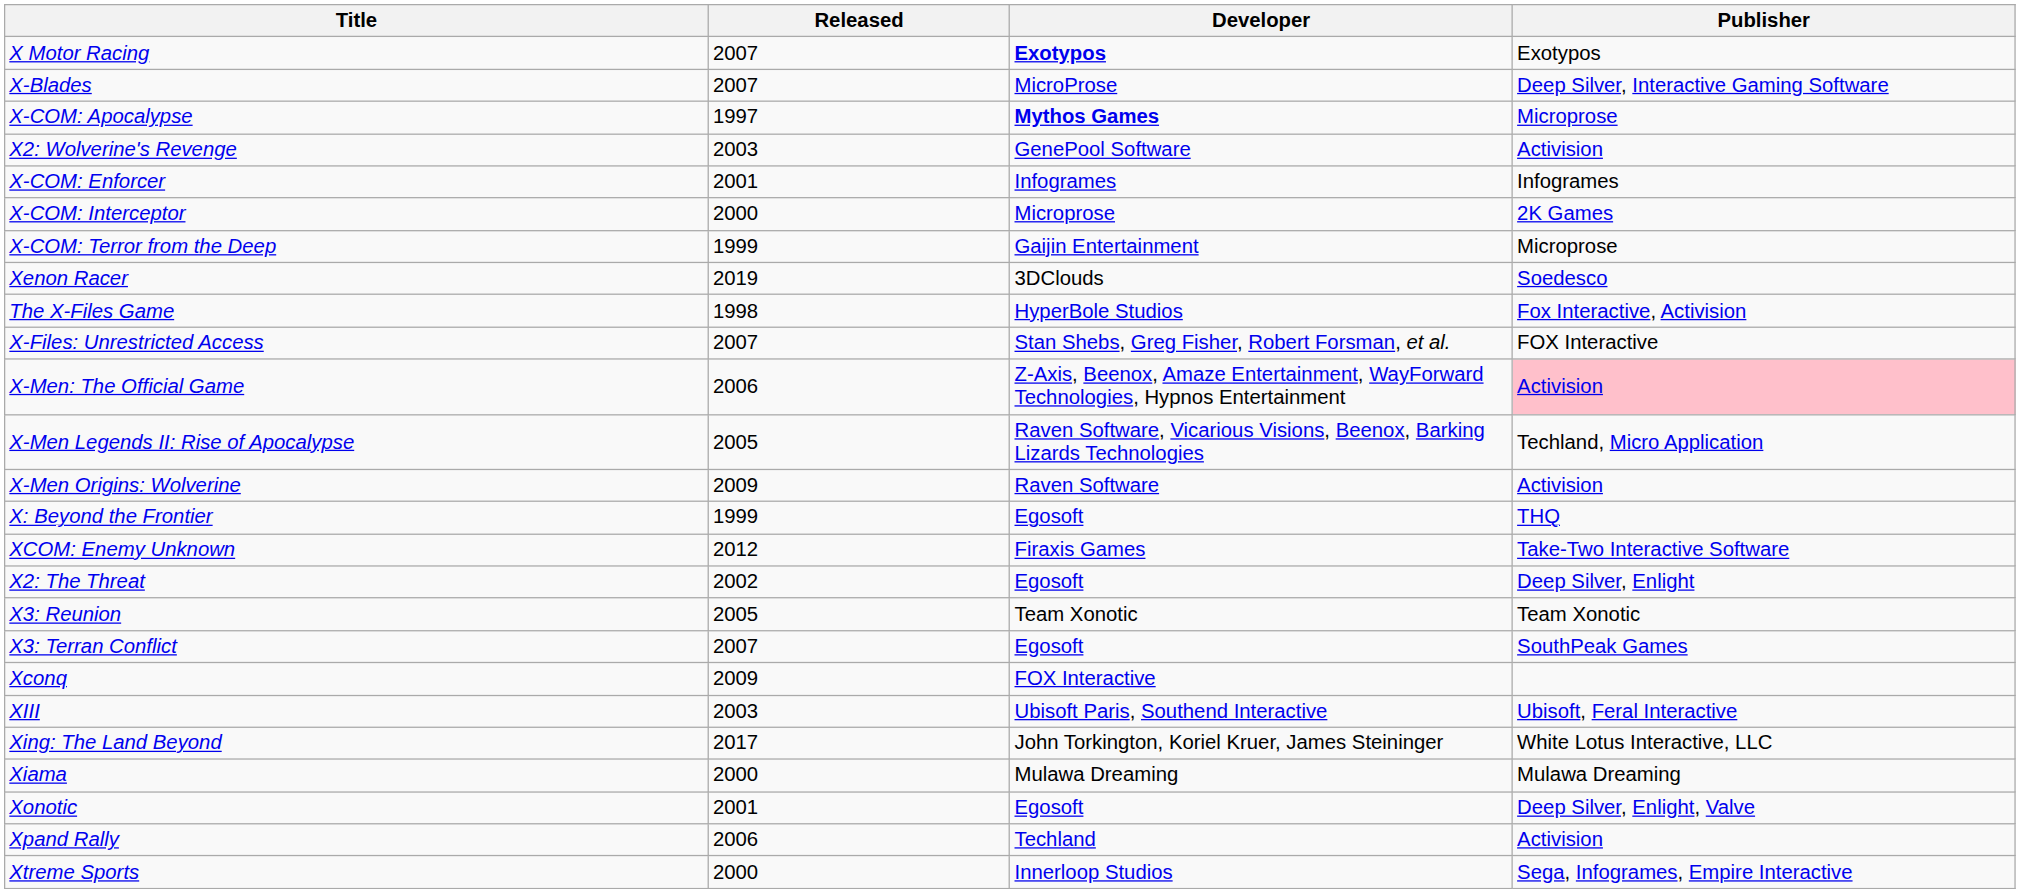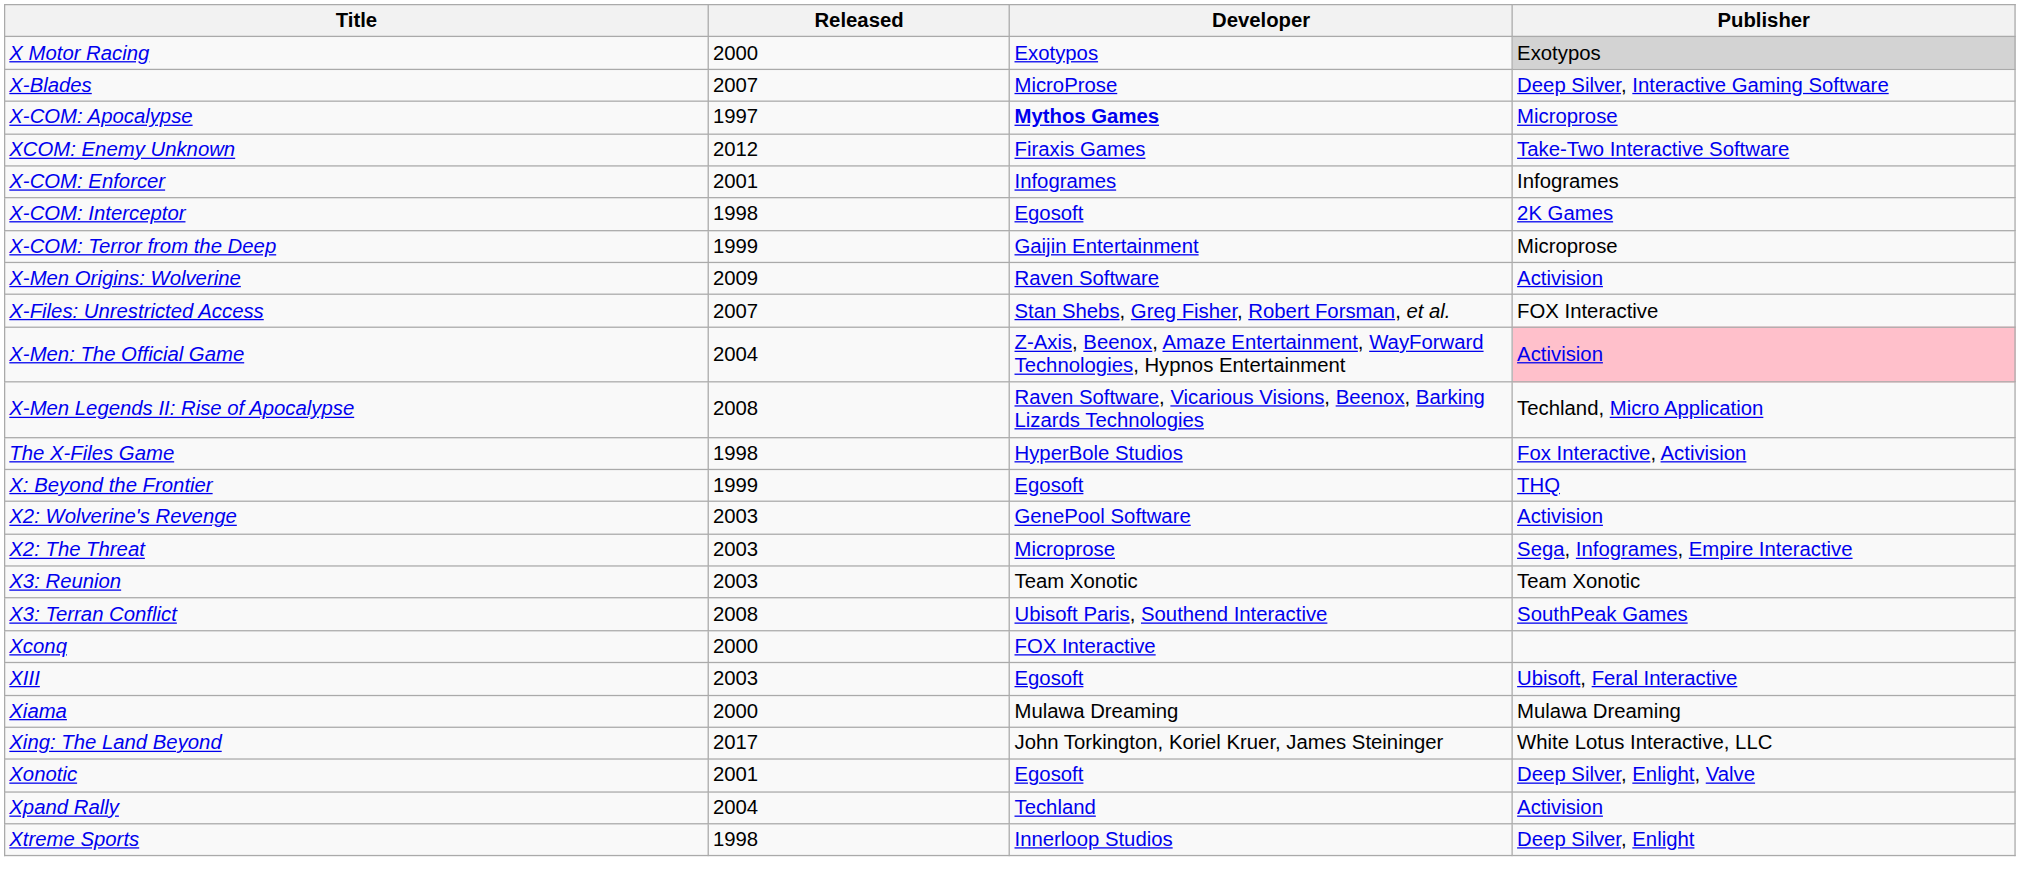X Motor Racing | Released: 2007 -> 2000
X Motor Racing | Developer: bold -> normal
X Motor Racing | Publisher: no background -> lightgrey background
rows swapped: XCOM: Enemy Unknown <-> X2: Wolverine's Revenge
X-COM: Interceptor | Released: 2000 -> 1998
X-COM: Interceptor | Developer: Microprose -> Egosoft
- row: Xenon Racer | 2019 | 3DClouds | Soedesco
rows swapped: The X-Files Game <-> X-Men Origins: Wolverine
X-Men: The Official Game | Released: 2006 -> 2004
X-Men Legends II: Rise of Apocalypse | Released: 2005 -> 2008
X2: The Threat | Released: 2002 -> 2003
X2: The Threat | Developer: Egosoft -> Microprose
X2: The Threat | Publisher: Deep Silver, Enlight -> Sega, Infogrames, Empire Interactive
X3: Reunion | Released: 2005 -> 2003
X3: Terran Conflict | Released: 2007 -> 2008
X3: Terran Conflict | Developer: Egosoft -> Ubisoft Paris, Southend Interactive
Xconq | Released: 2009 -> 2000
XIII | Developer: Ubisoft Paris, Southend Interactive -> Egosoft
rows swapped: Xiama <-> Xing: The Land Beyond
Xpand Rally | Released: 2006 -> 2004
Xtreme Sports | Released: 2000 -> 1998
Xtreme Sports | Publisher: Sega, Infogrames, Empire Interactive -> Deep Silver, Enlight
